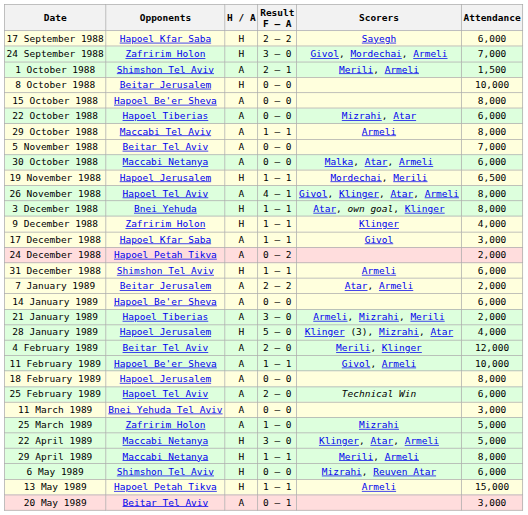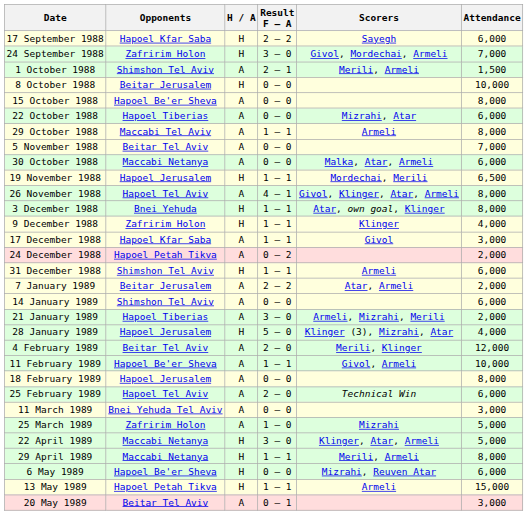14 January 1989 | Opponents: Hapoel Be'er Sheva -> Shimshon Tel Aviv
6 May 1989 | Opponents: Shimshon Tel Aviv -> Hapoel Be'er Sheva
